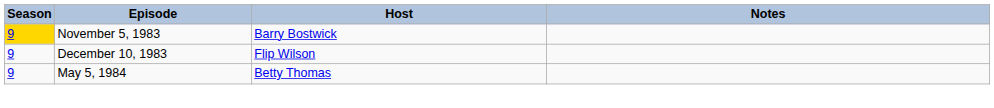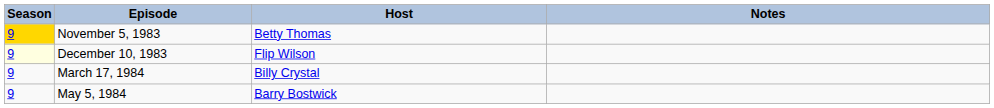November 5, 1983 | Host: Barry Bostwick -> Betty Thomas
December 10, 1983 | Season: no background -> lightyellow background
+ row: 9 | March 17, 1984 | Billy Crystal
May 5, 1984 | Host: Betty Thomas -> Barry Bostwick
